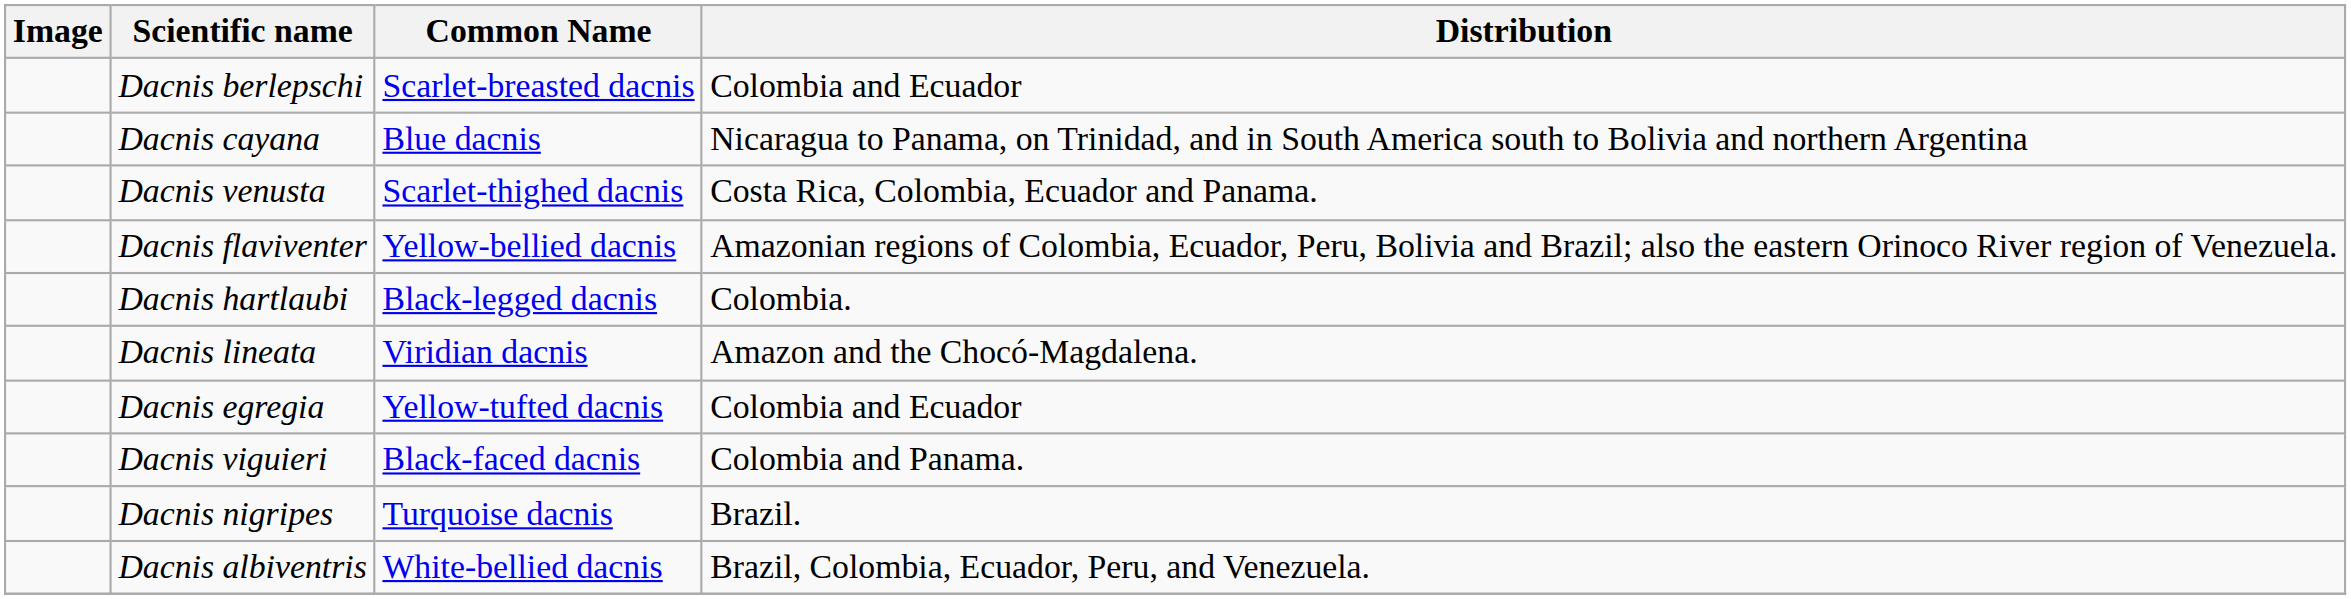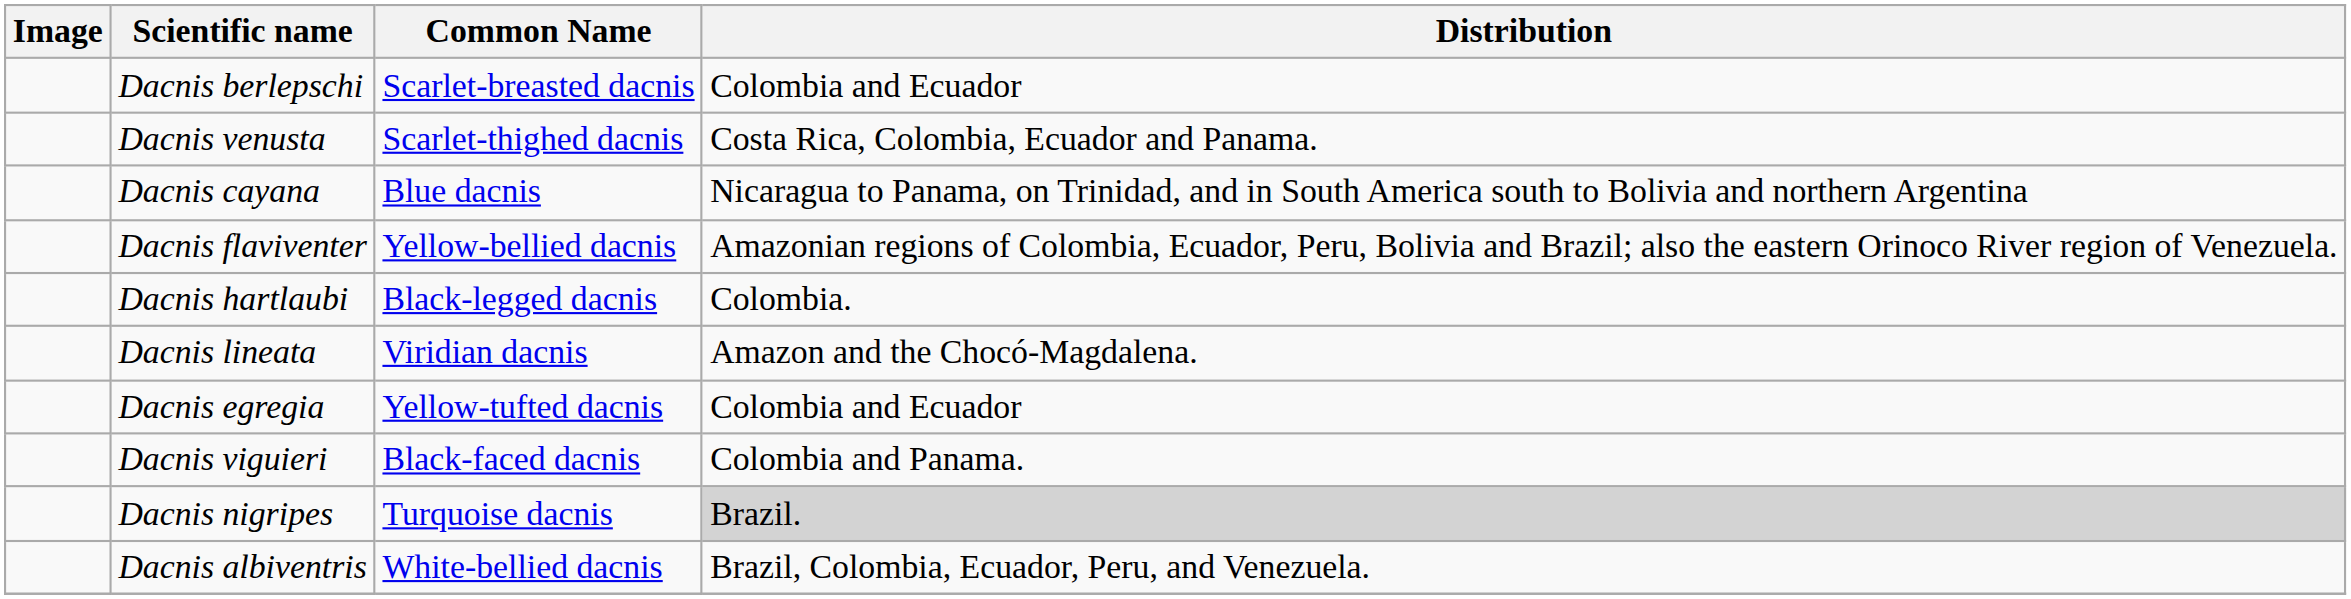rows swapped: Dacnis venusta <-> Dacnis cayana
Dacnis nigripes | Distribution: no background -> lightgrey background
